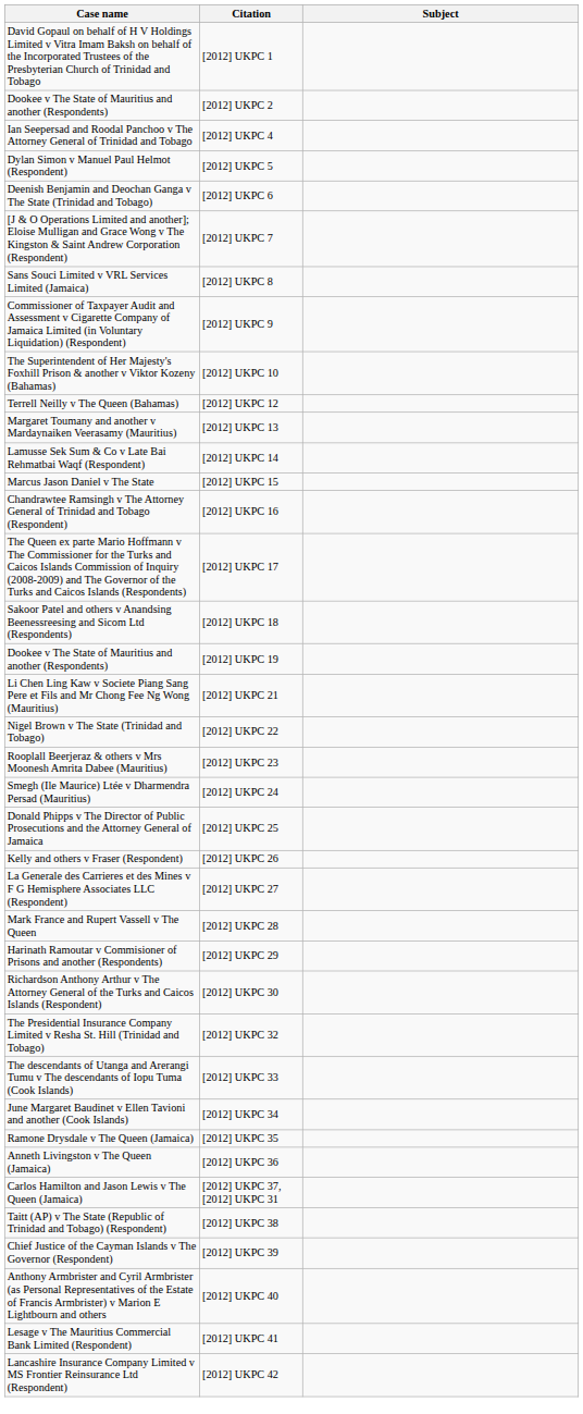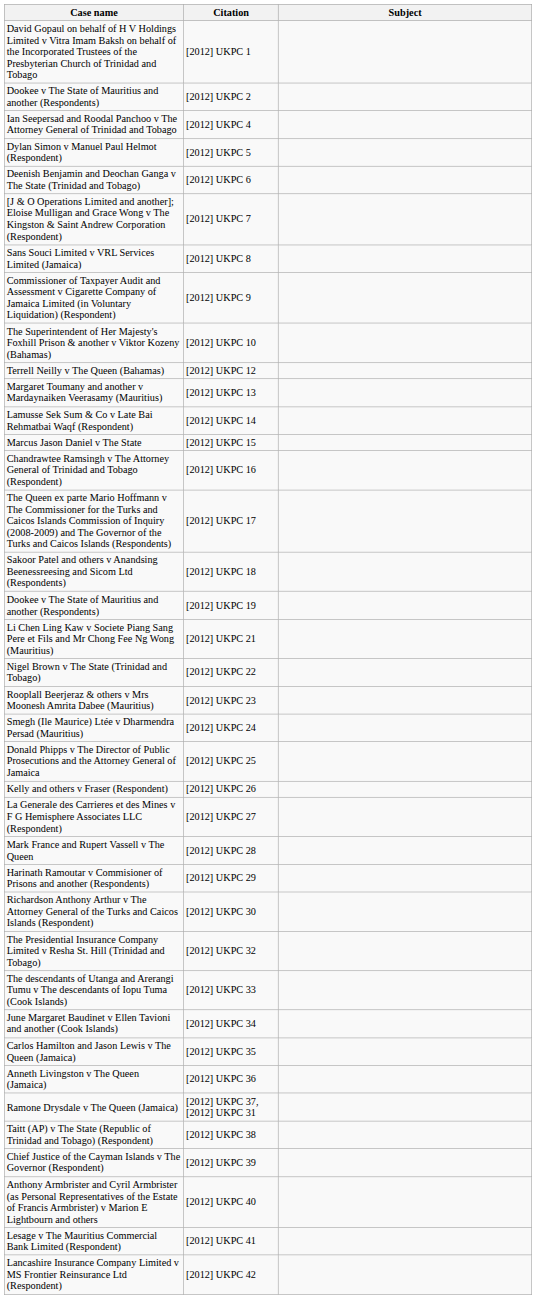[2012] UKPC 35 | Case name: Ramone Drysdale v The Queen (Jamaica) -> Carlos Hamilton and Jason Lewis v The Queen (Jamaica)
[2012] UKPC 37, [2012] UKPC 31 | Case name: Carlos Hamilton and Jason Lewis v The Queen (Jamaica) -> Ramone Drysdale v The Queen (Jamaica)
